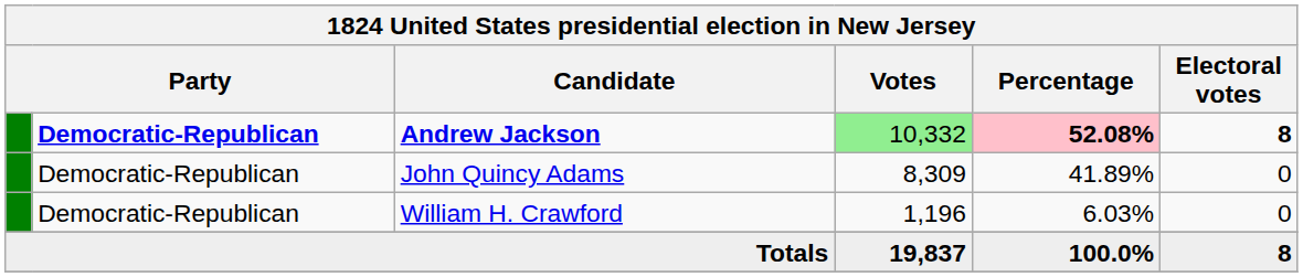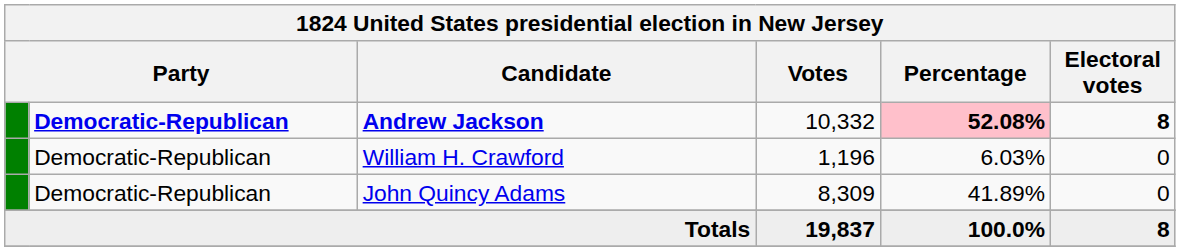Andrew Jackson | Votes: lightgreen background -> no background
rows swapped: John Quincy Adams <-> William H. Crawford
